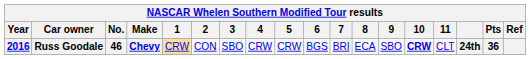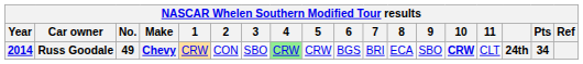Russ Goodale | Year: 2016 -> 2014
Russ Goodale | No.: 46 -> 49
Russ Goodale | 4: no background -> lightgreen background
Russ Goodale | Pts: 36 -> 34
